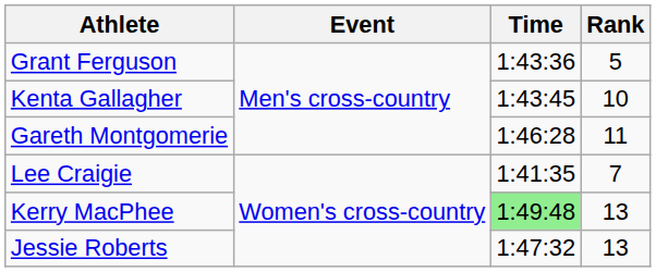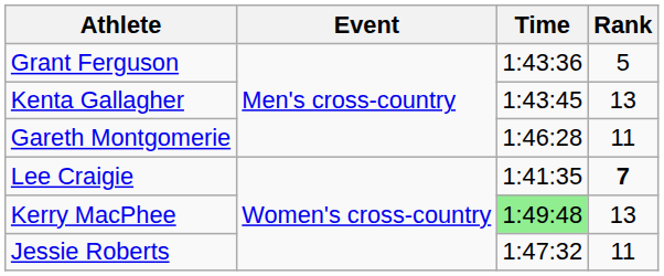Kenta Gallagher | Rank: 10 -> 13
Lee Craigie | Rank: normal -> bold
Jessie Roberts | Rank: 13 -> 11
